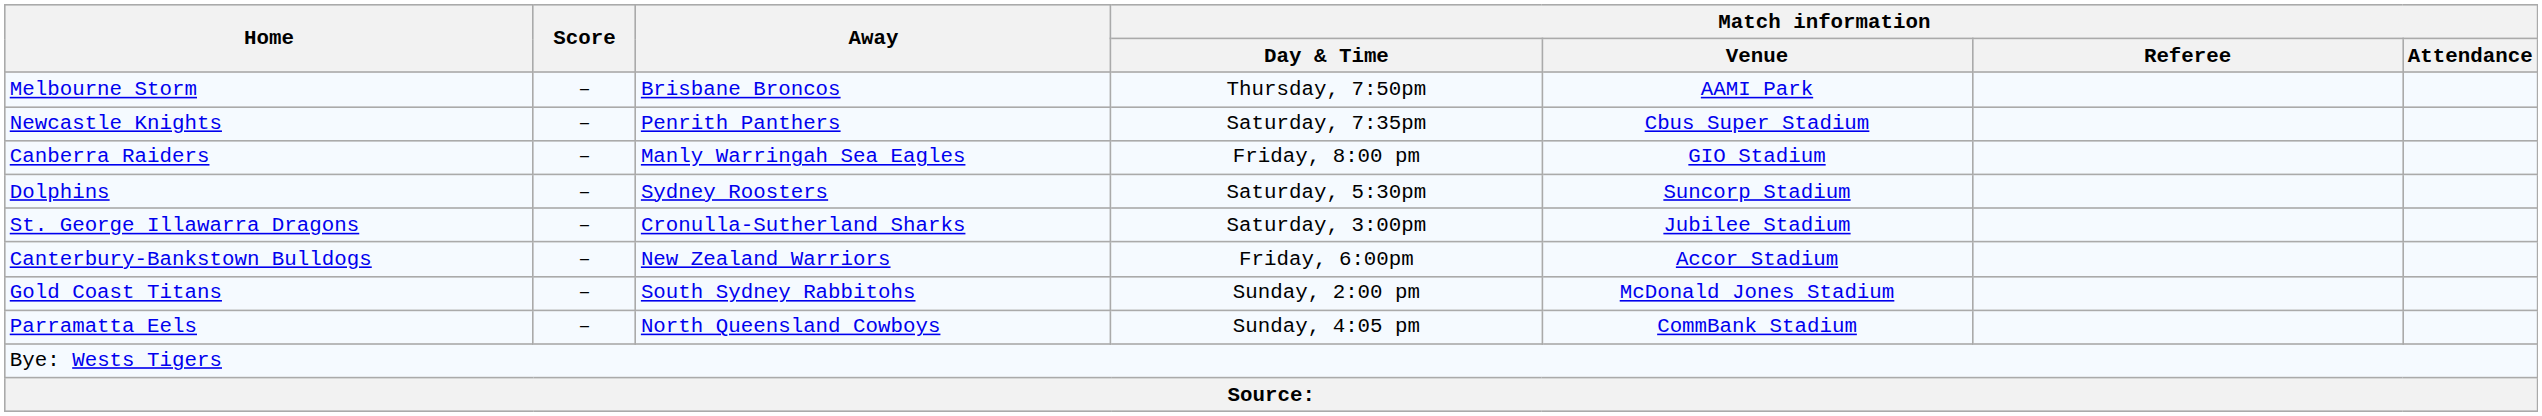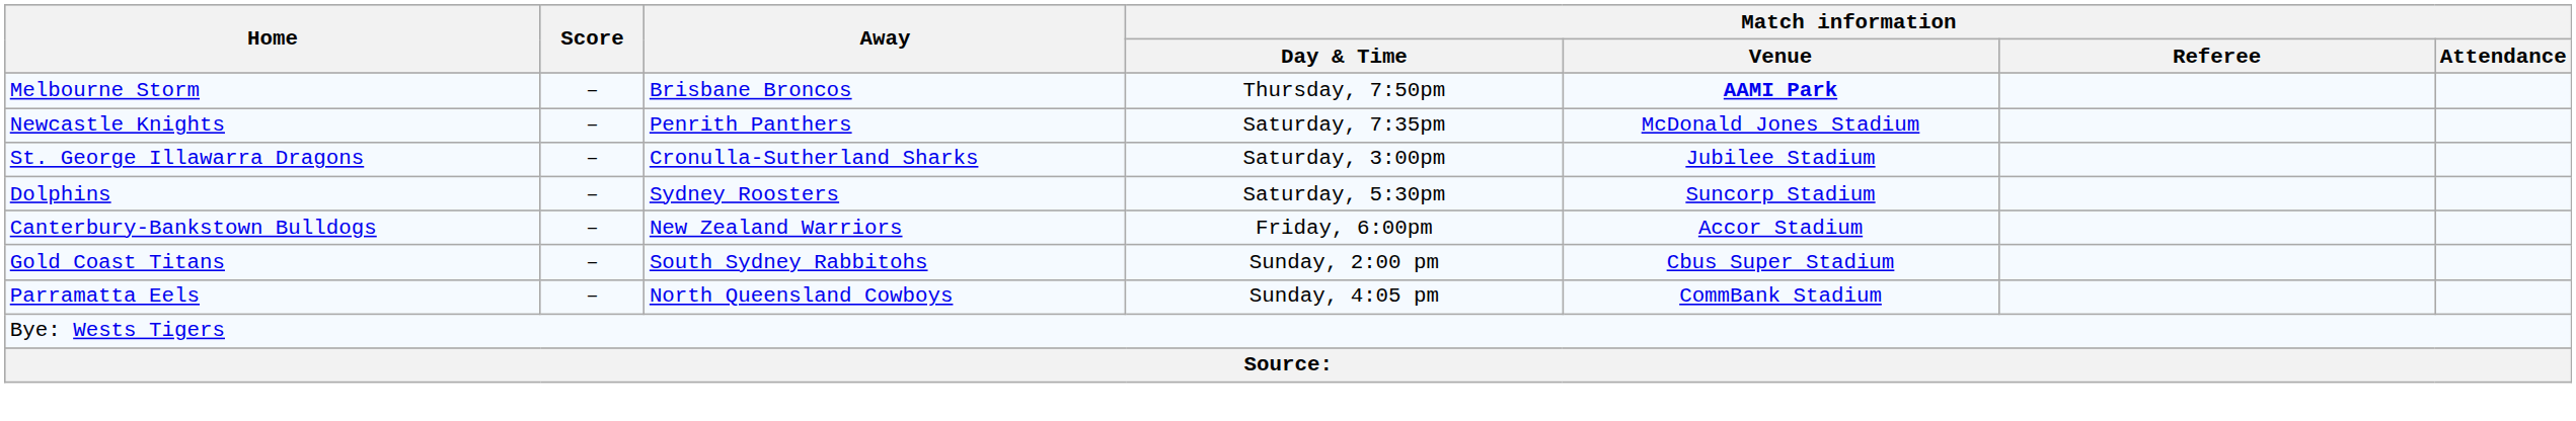Melbourne Storm | Match information / Venue: normal -> bold
Newcastle Knights | Match information / Venue: Cbus Super Stadium -> McDonald Jones Stadium
- row: Canberra Raiders | – | Manly Warringah Sea Eagles | Friday, 8:00 pm | GIO Stadium
rows swapped: St. George Illawarra Dragons <-> Dolphins
Gold Coast Titans | Match information / Venue: McDonald Jones Stadium -> Cbus Super Stadium
